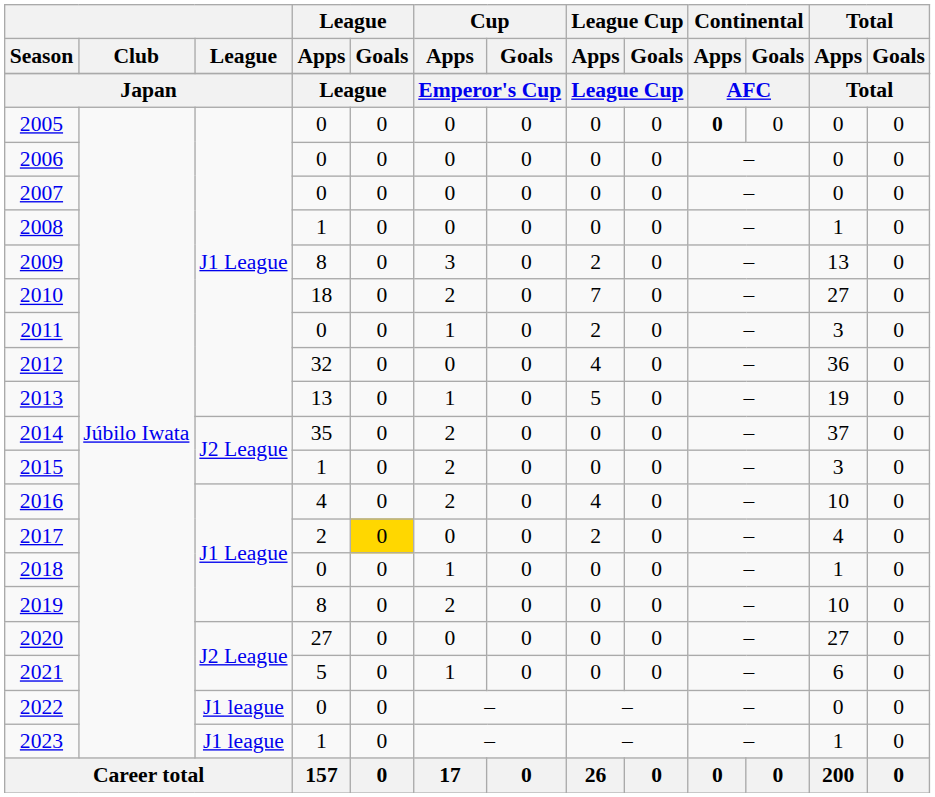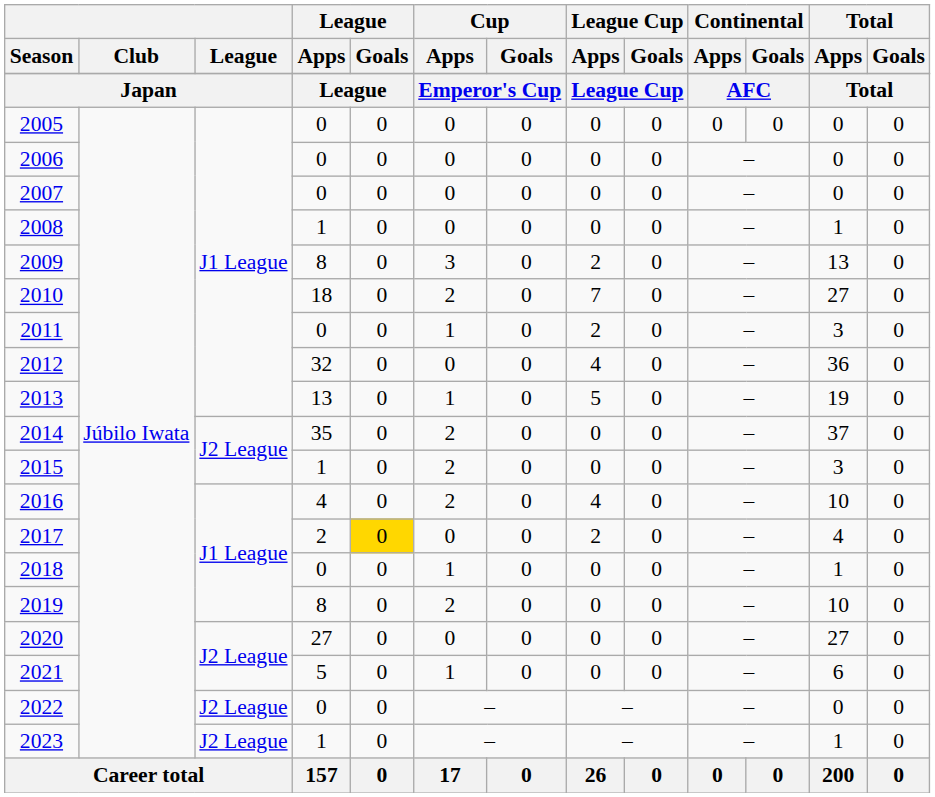2005 | Continental / Apps: bold -> normal
2022 | League: J1 league -> J2 League
2023 | League: J1 league -> J2 League
